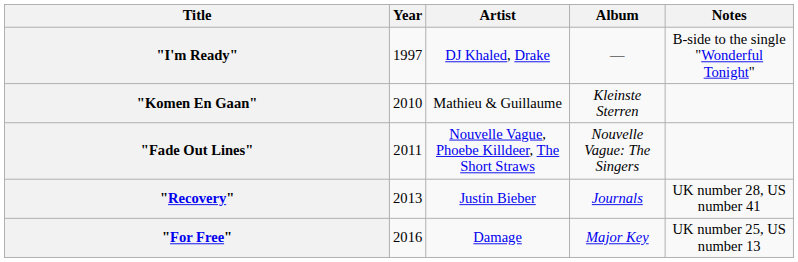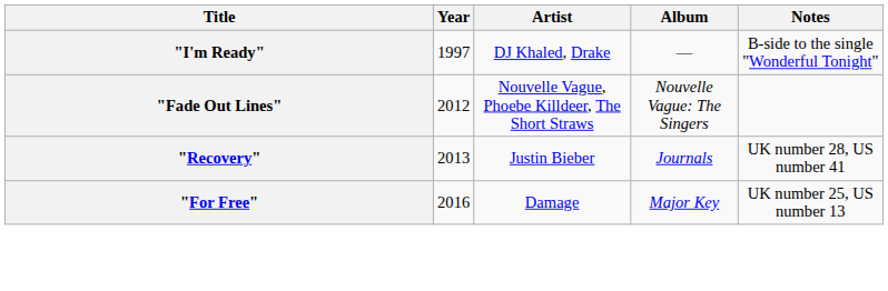- row: "Komen En Gaan" | 2010 | Mathieu & Guillaume | Kleinste Sterren
"Fade Out Lines" | Year: 2011 -> 2012
